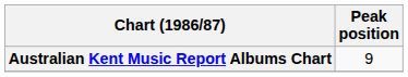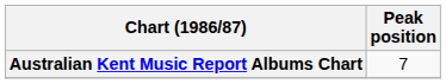Australian Kent Music Report Albums Chart | Peak position: 9 -> 7
